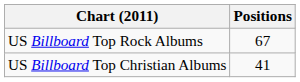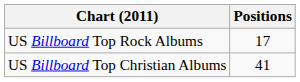US Billboard Top Rock Albums | Positions: 67 -> 17
